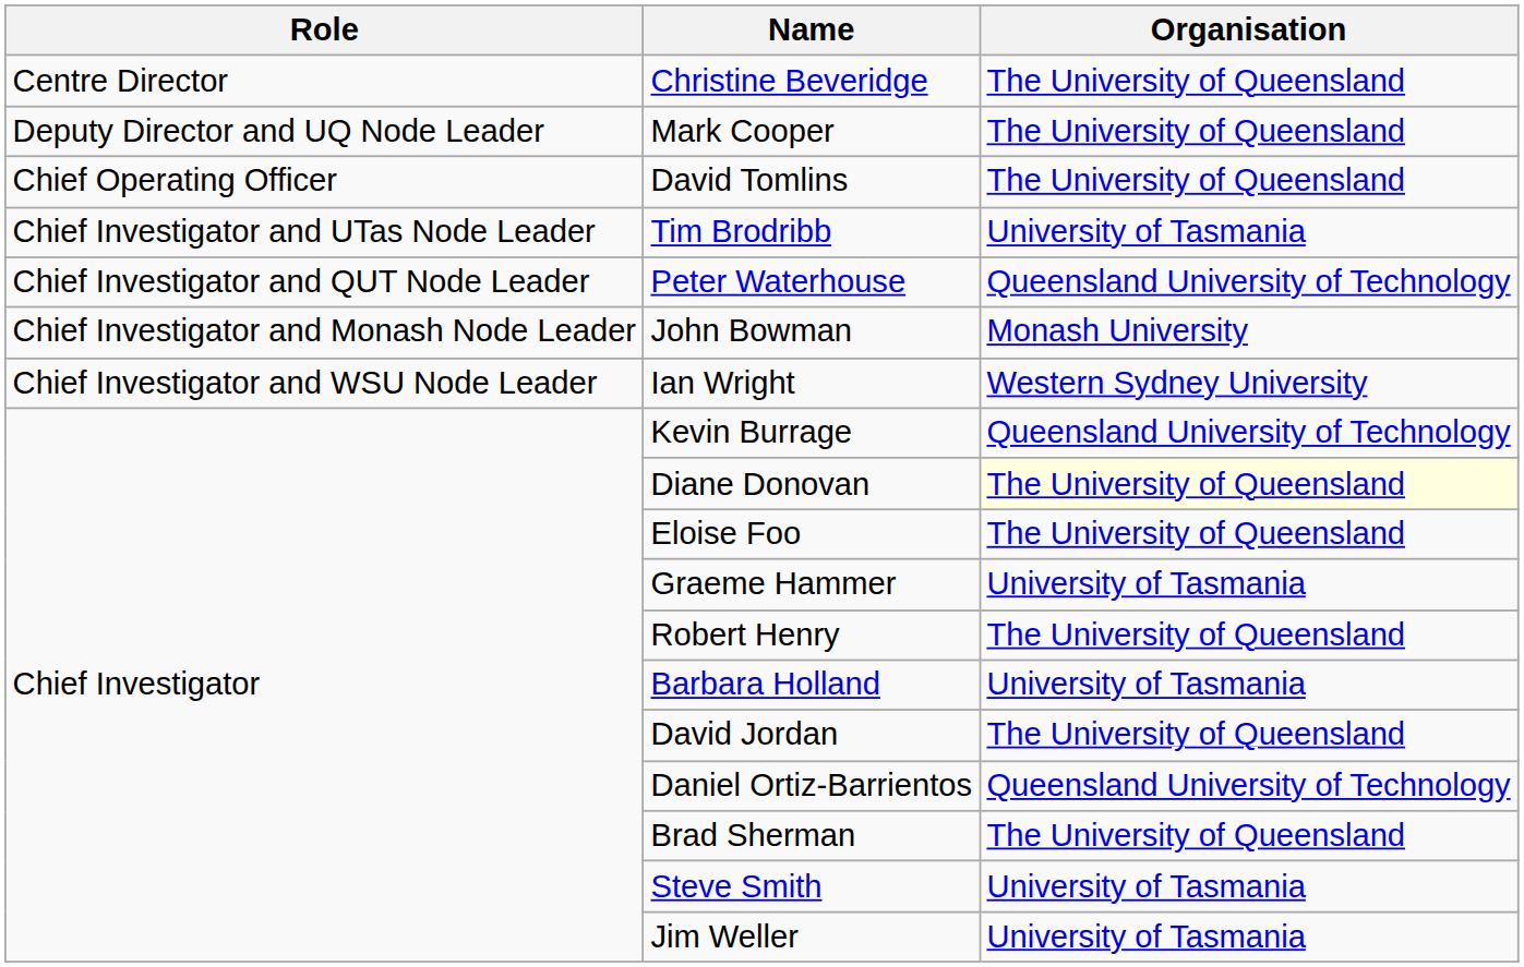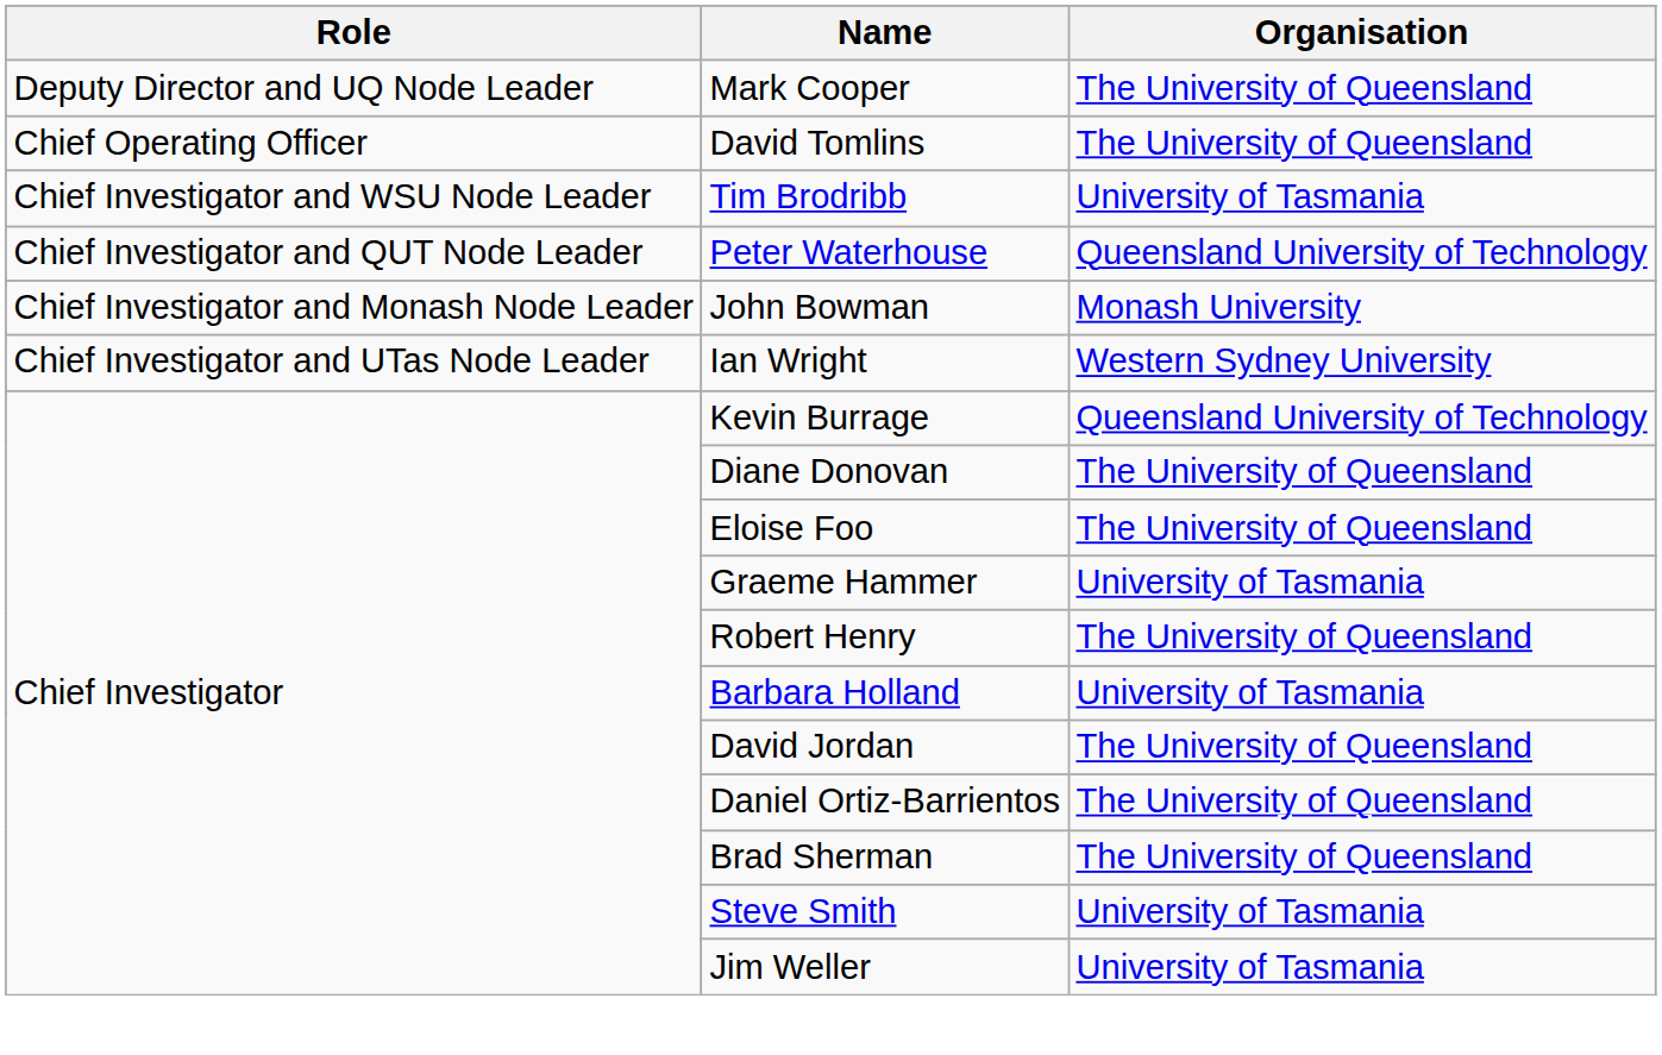- row: Centre Director | Christine Beveridge | The University of Queensland
Tim Brodribb | Role: Chief Investigator and UTas Node Leader -> Chief Investigator and WSU Node Leader
Ian Wright | Role: Chief Investigator and WSU Node Leader -> Chief Investigator and UTas Node Leader
Diane Donovan | Organisation: lightyellow background -> no background
Daniel Ortiz-Barrientos | Organisation: Queensland University of Technology -> The University of Queensland
